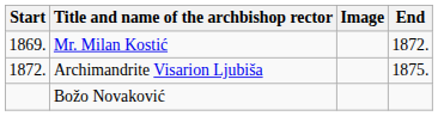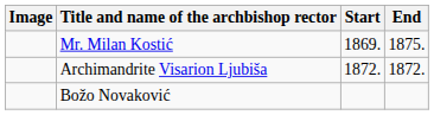columns swapped: Image <-> Start
Mr. Milan Kostić | End: 1872. -> 1875.
Archimandrite Visarion Ljubiša | End: 1875. -> 1872.
